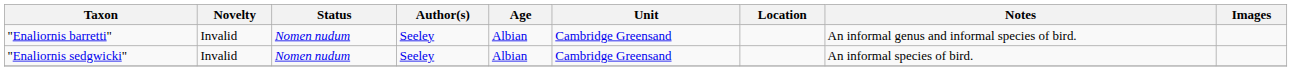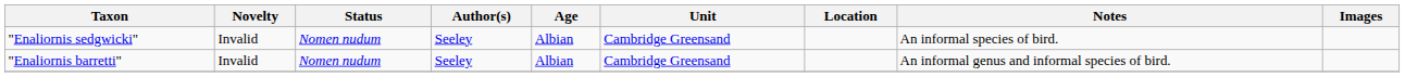rows swapped: "Enaliornis barretti" <-> "Enaliornis sedgwicki"
